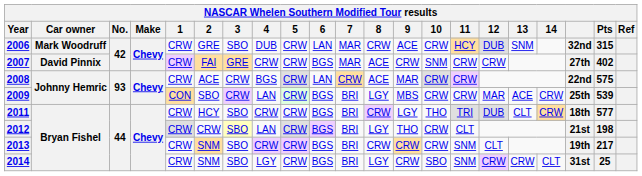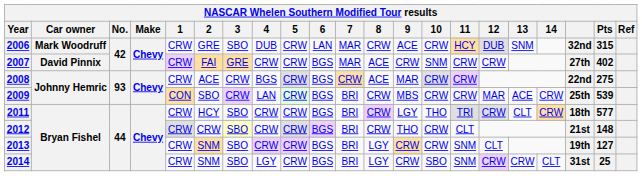2008 | 6: LAN -> BGS
2008 | Pts: 575 -> 275
2009 | 8: LGY -> CRW
2011 | 12: DUB -> CRW
2012 | 4: LAN -> CRW
2012 | 8: LGY -> CRW
2012 | Pts: 198 -> 148
2013 | 8: CRW -> LGY
2013 | Pts: 217 -> 127
